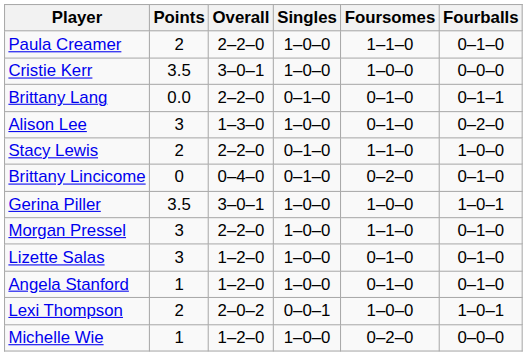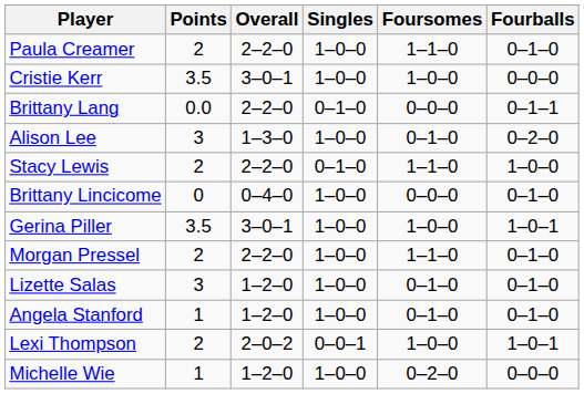Brittany Lang | Foursomes: 0–1–0 -> 0–0–0
Brittany Lincicome | Singles: 0–1–0 -> 1–0–0
Brittany Lincicome | Foursomes: 0–2–0 -> 0–0–0
Morgan Pressel | Points: 3 -> 2
